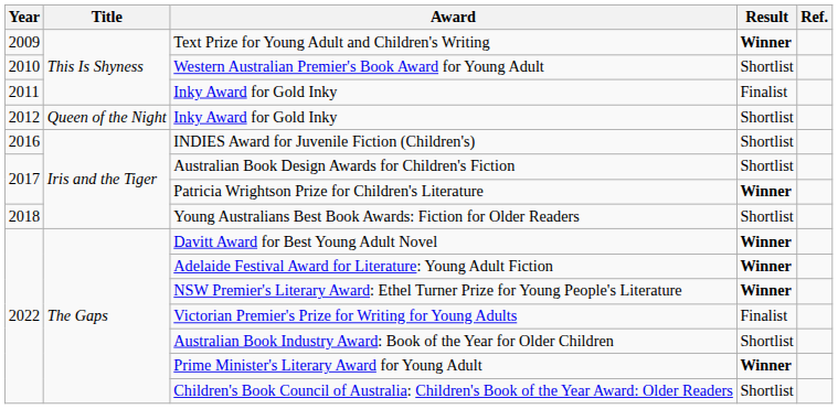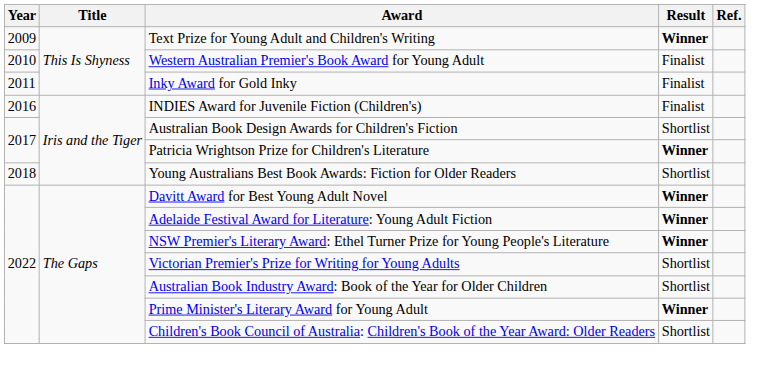Western Australian Premier's Book Award for Young Adult | Result: Shortlist -> Finalist
- row: 2012 | Queen of the Night | Inky Award for Gold Inky | Shortlist
INDIES Award for Juvenile Fiction (Children's) | Result: Shortlist -> Finalist
Victorian Premier's Prize for Writing for Young Adults | Result: Finalist -> Shortlist
